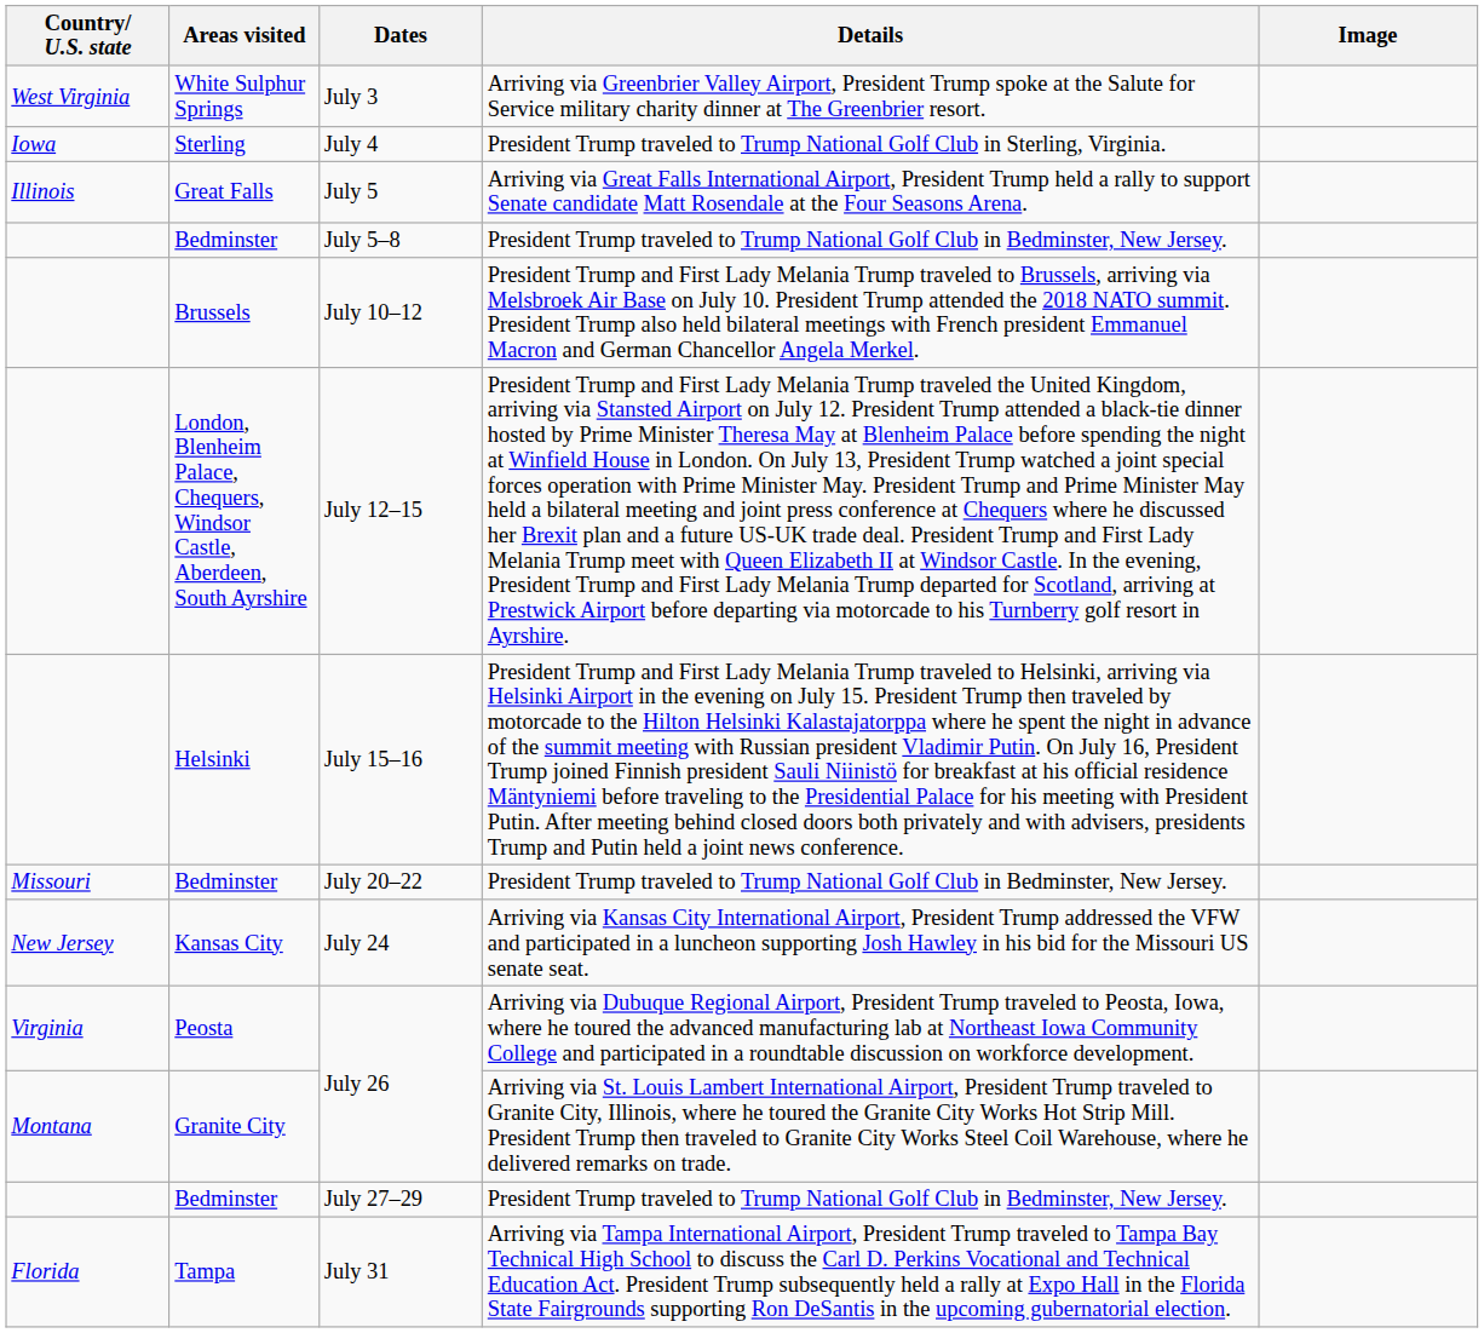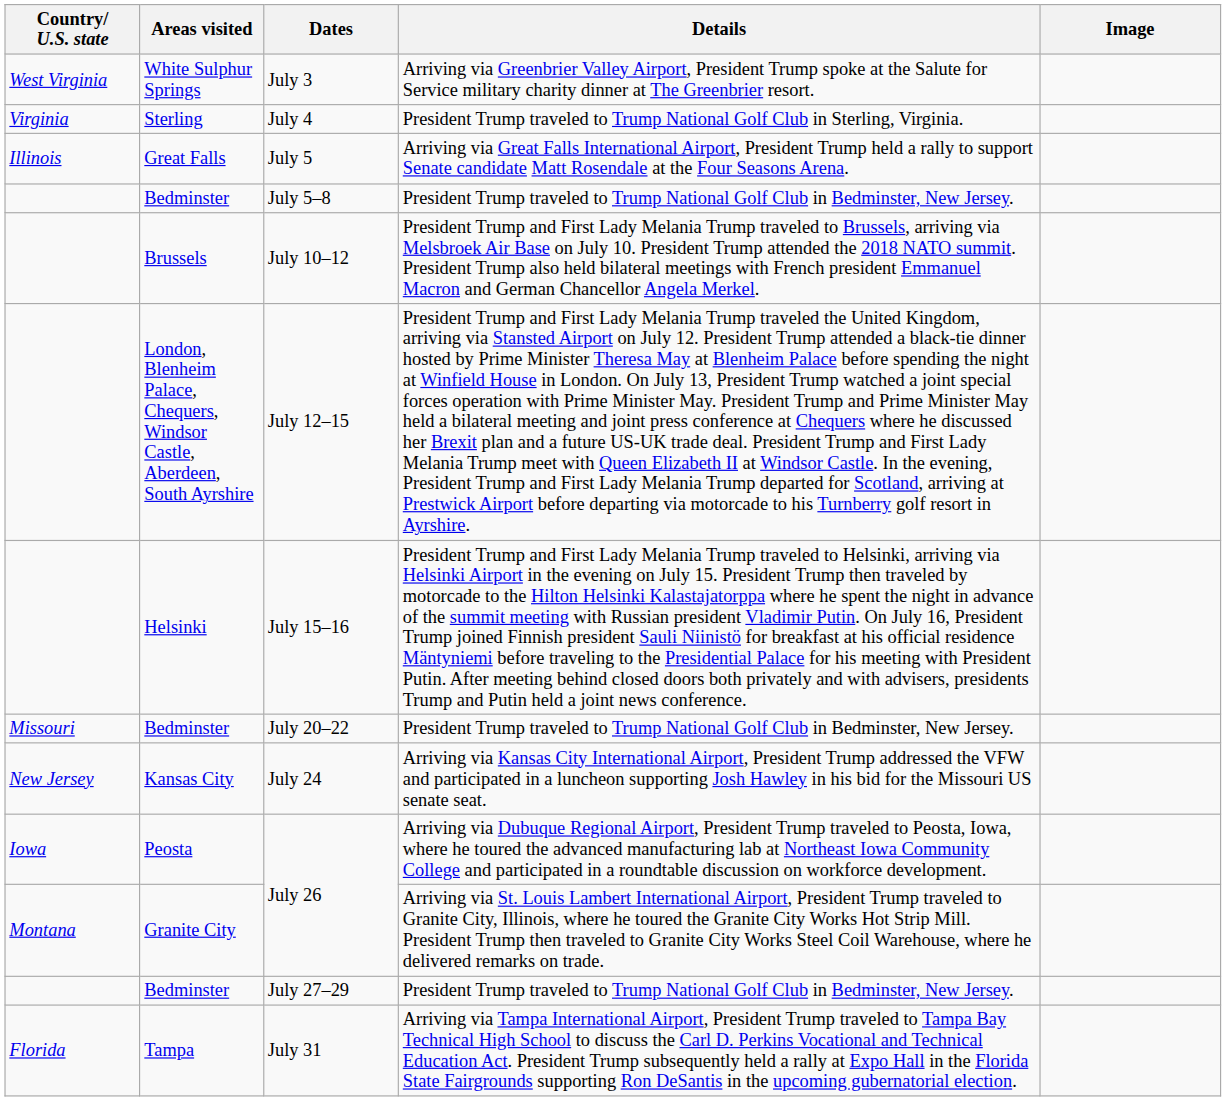July 4 | Country/ U.S. state: Iowa -> Virginia
Peosta / July 26 | Country/ U.S. state: Virginia -> Iowa
